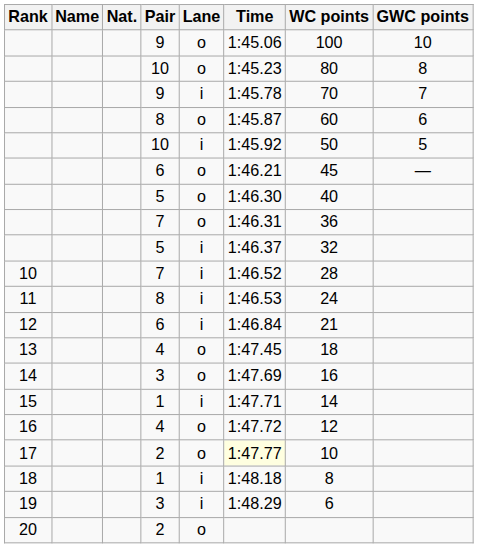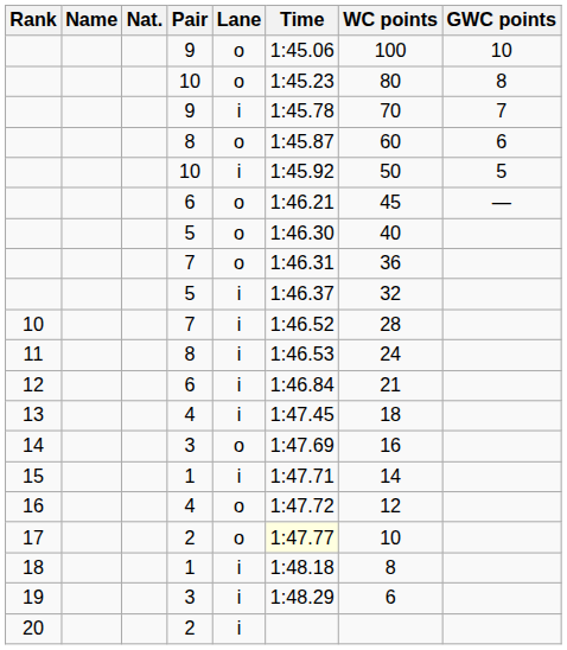13 | Lane: o -> i
20 | Lane: o -> i
